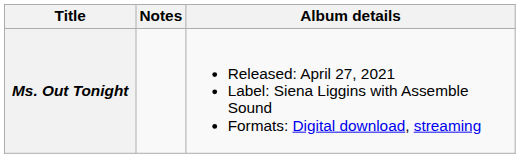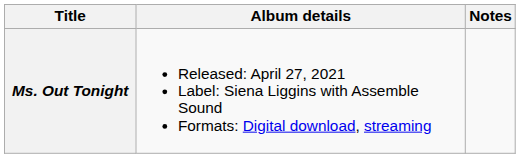columns swapped: Album details <-> Notes
